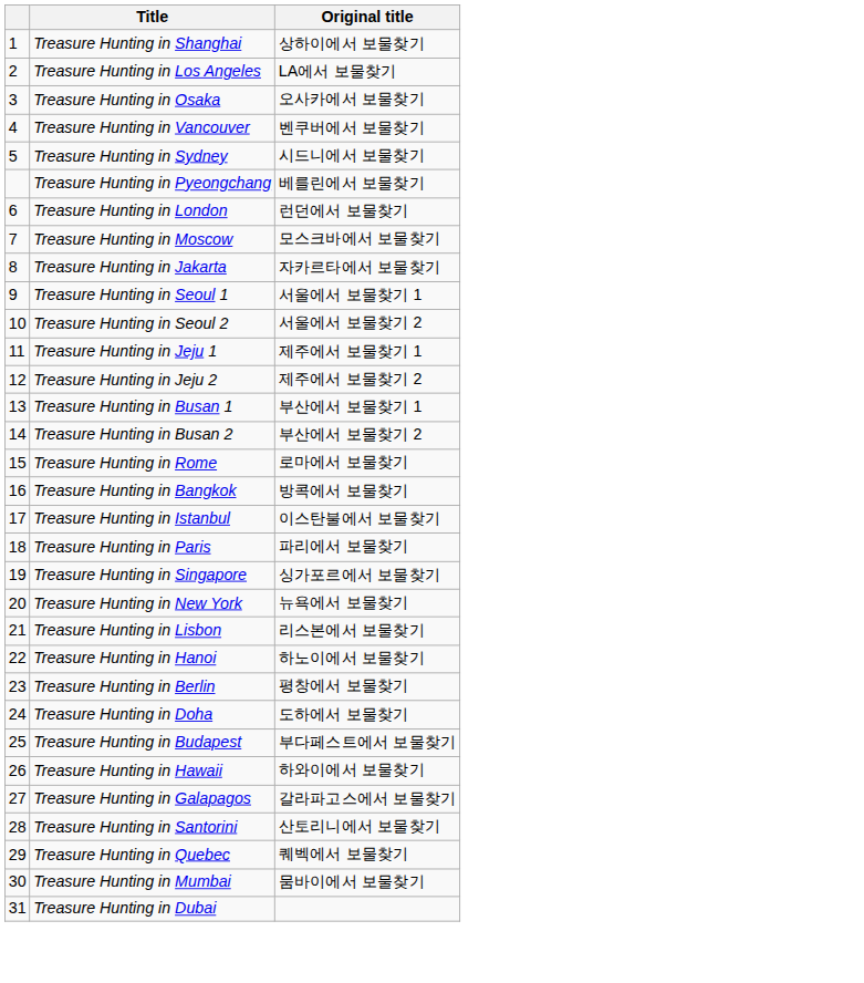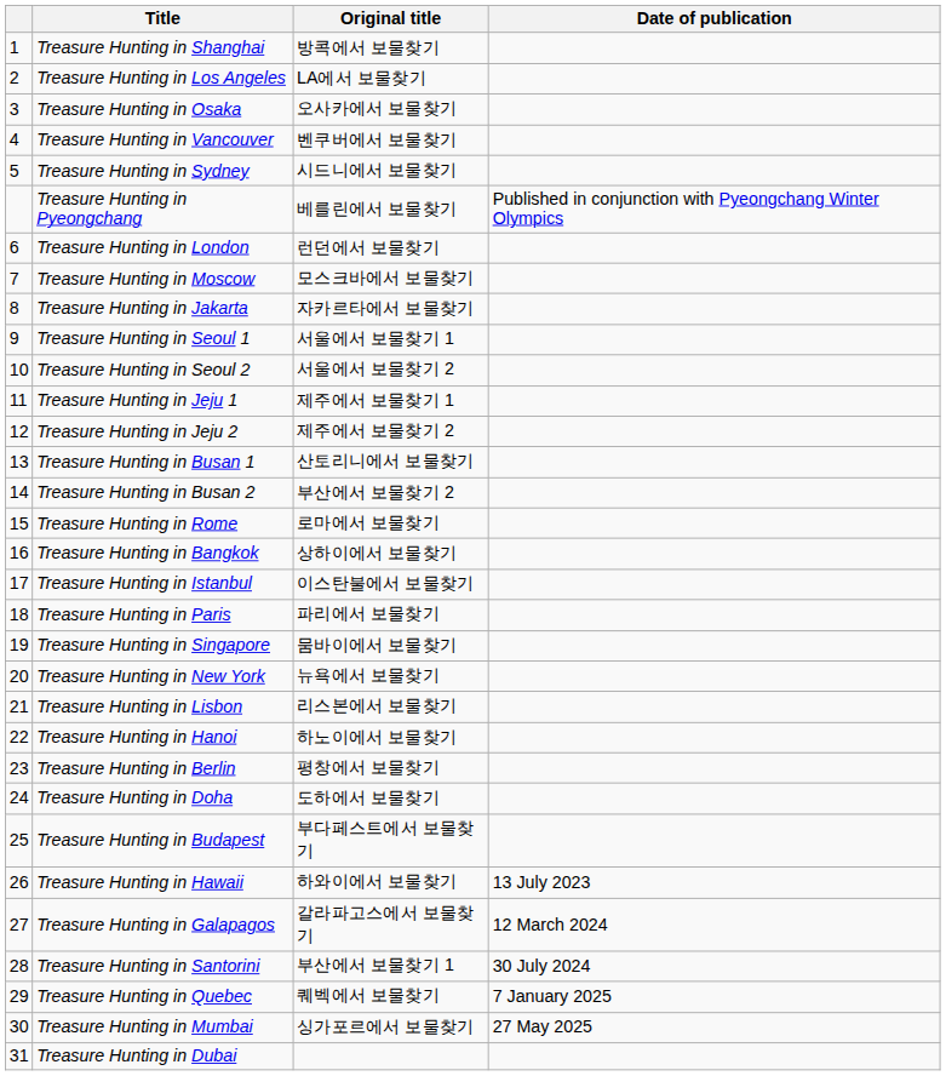+ column: Date of publication | Published in conjunction with Pyeongchang Winter Olympics | 13 July 2023 | 12 March 2024 | 30 July 2024 | 7 January 2025 | 27 May 2025
Treasure Hunting in Shanghai | Original title: 상하이에서 보물찾기 -> 방콕에서 보물찾기
Treasure Hunting in Busan 1 | Original title: 부산에서 보물찾기 1 -> 산토리니에서 보물찾기
Treasure Hunting in Bangkok | Original title: 방콕에서 보물찾기 -> 상하이에서 보물찾기
Treasure Hunting in Singapore | Original title: 싱가포르에서 보물찾기 -> 뭄바이에서 보물찾기
Treasure Hunting in Santorini | Original title: 산토리니에서 보물찾기 -> 부산에서 보물찾기 1
Treasure Hunting in Mumbai | Original title: 뭄바이에서 보물찾기 -> 싱가포르에서 보물찾기
